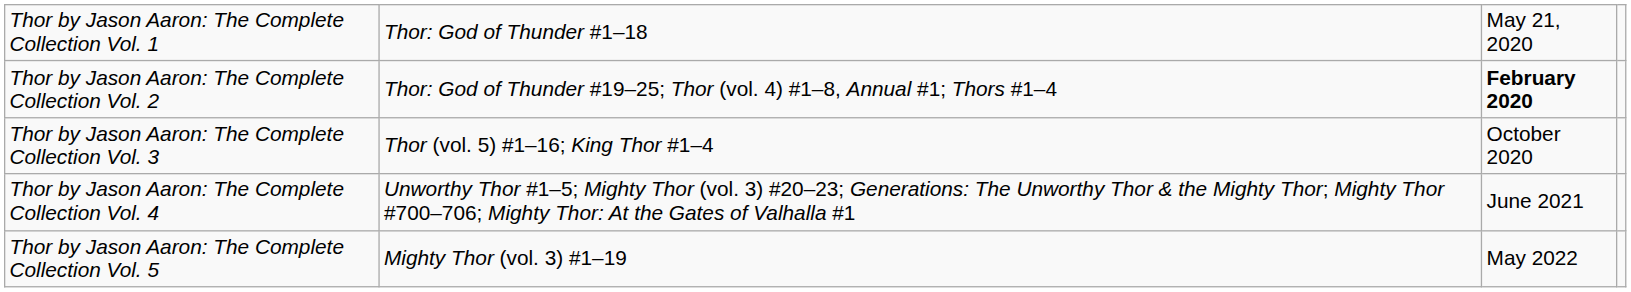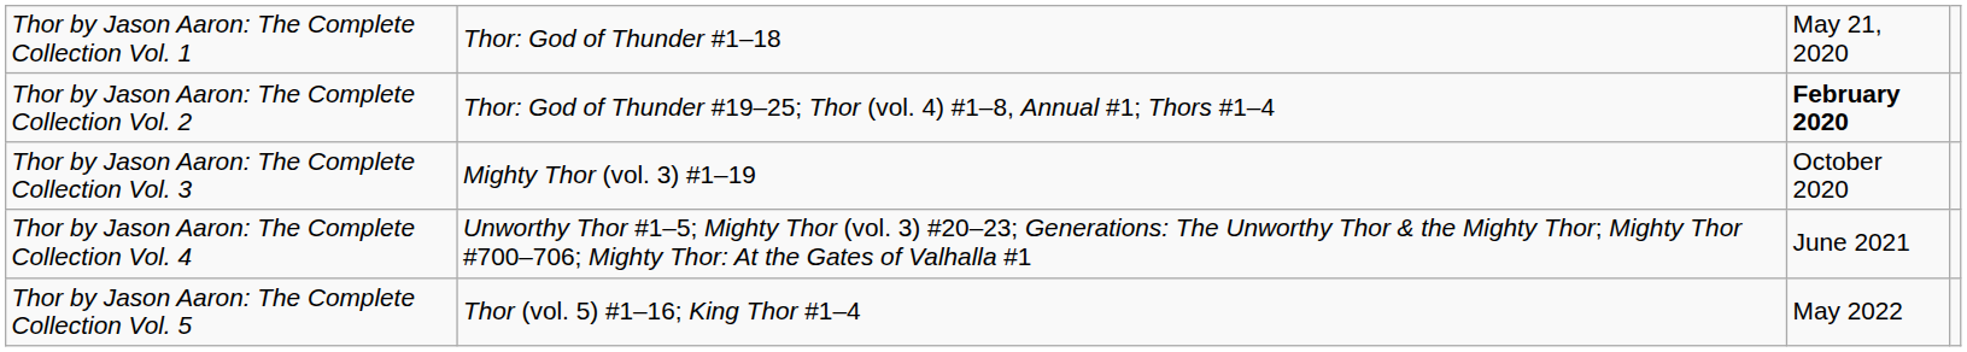Thor by Jason Aaron: The Complete Collection Vol. 3 | column 2: Thor (vol. 5) #1–16; King Thor #1–4 -> Mighty Thor (vol. 3) #1–19
Thor by Jason Aaron: The Complete Collection Vol. 5 | column 2: Mighty Thor (vol. 3) #1–19 -> Thor (vol. 5) #1–16; King Thor #1–4
